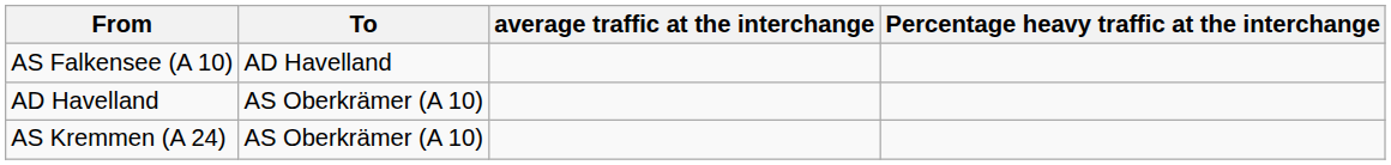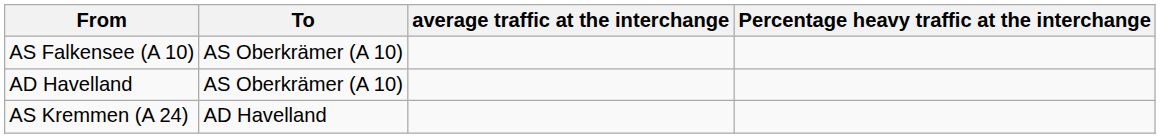AS Falkensee (A 10) | To: AD Havelland -> AS Oberkrämer (A 10)
AS Kremmen (A 24) | To: AS Oberkrämer (A 10) -> AD Havelland
